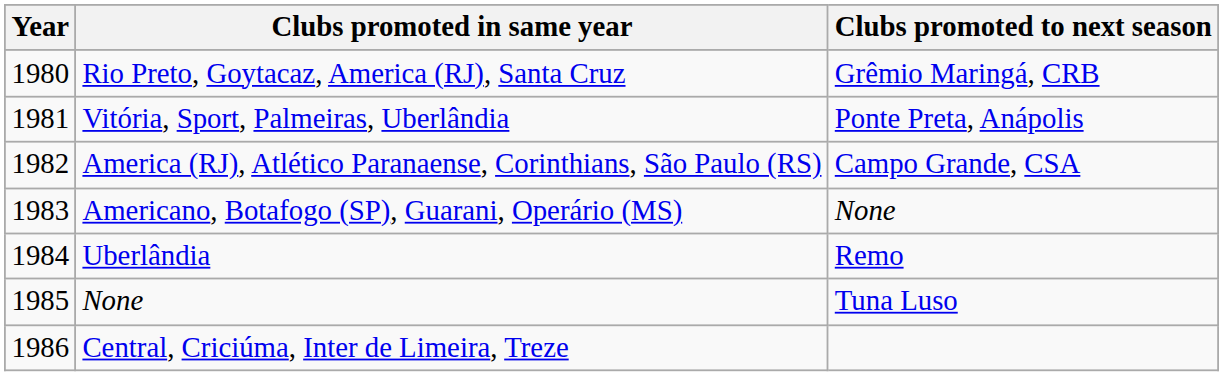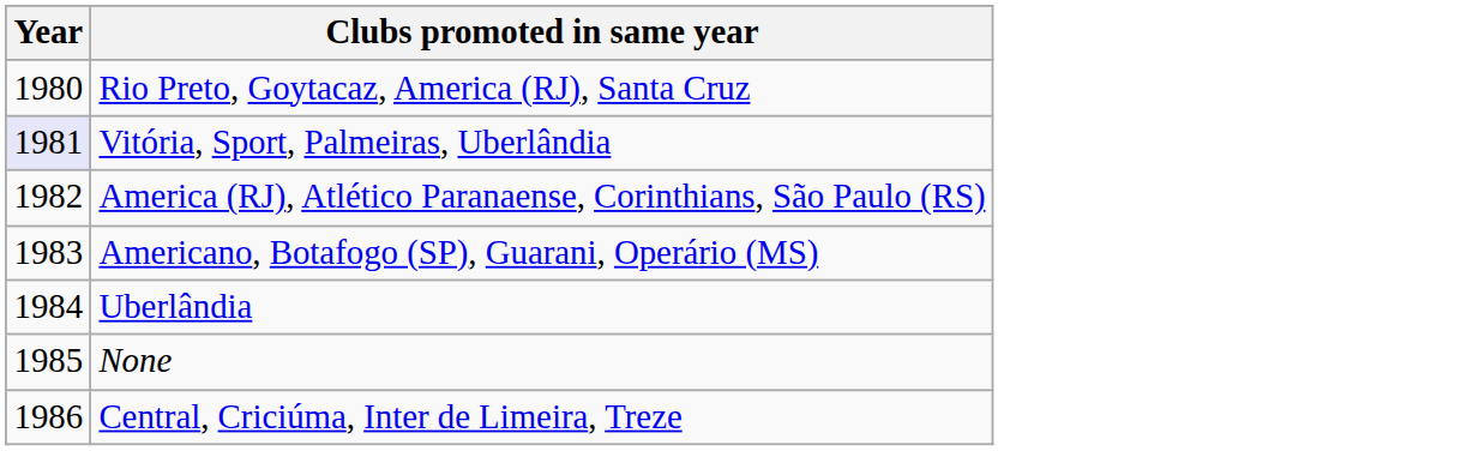- column: Clubs promoted to next season | Grêmio Maringá, CRB | Ponte Preta, Anápolis | Campo Grande, CSA | None | Remo | Tuna Luso
Vitória, Sport, Palmeiras, Uberlândia | Year: no background -> lavender background
